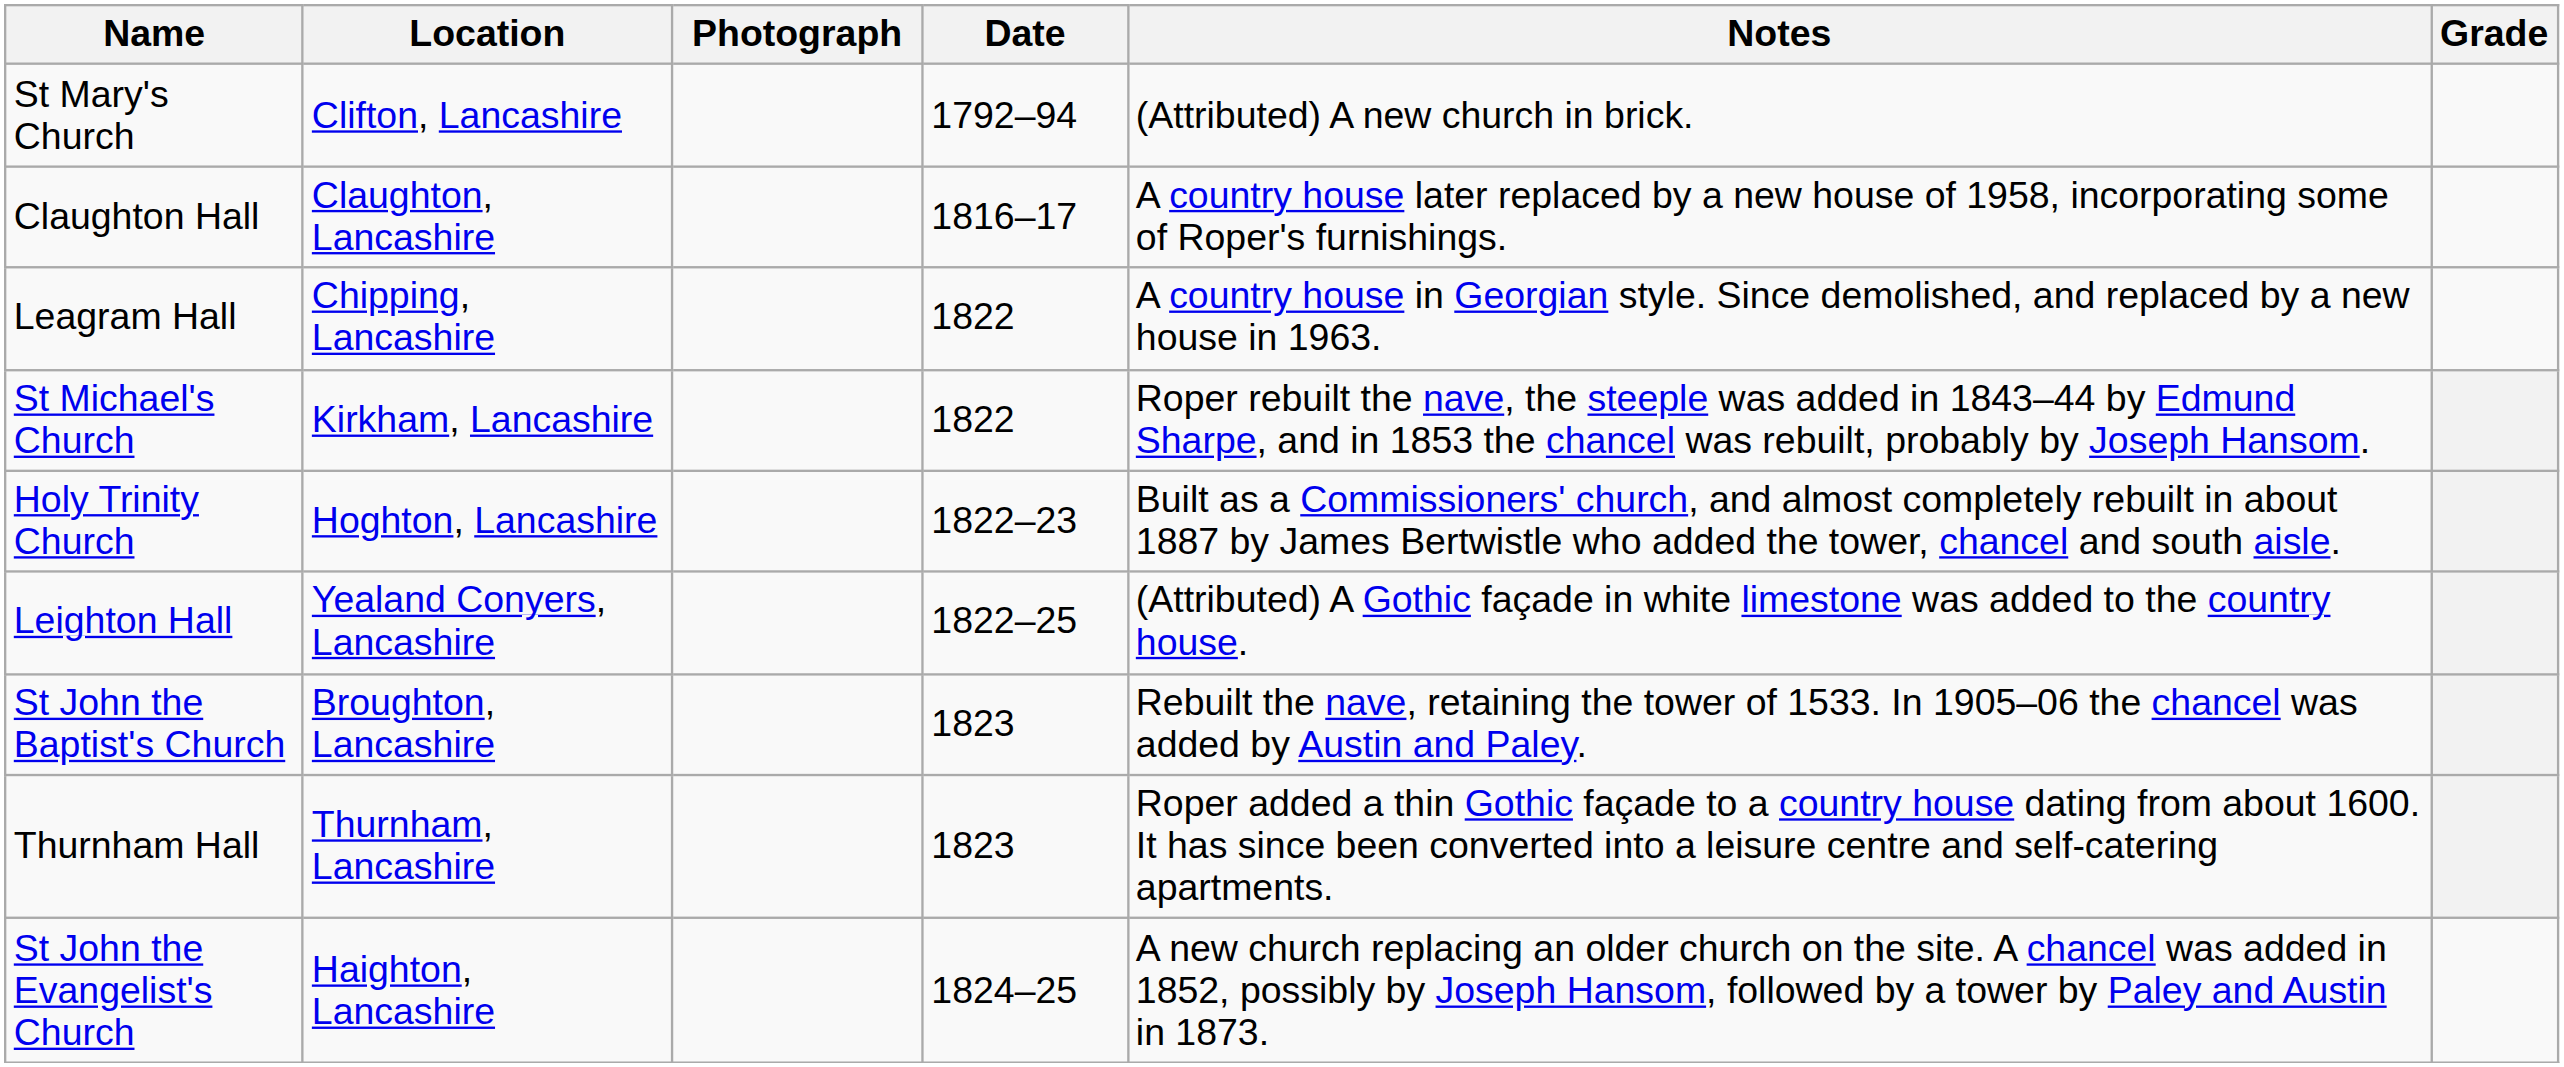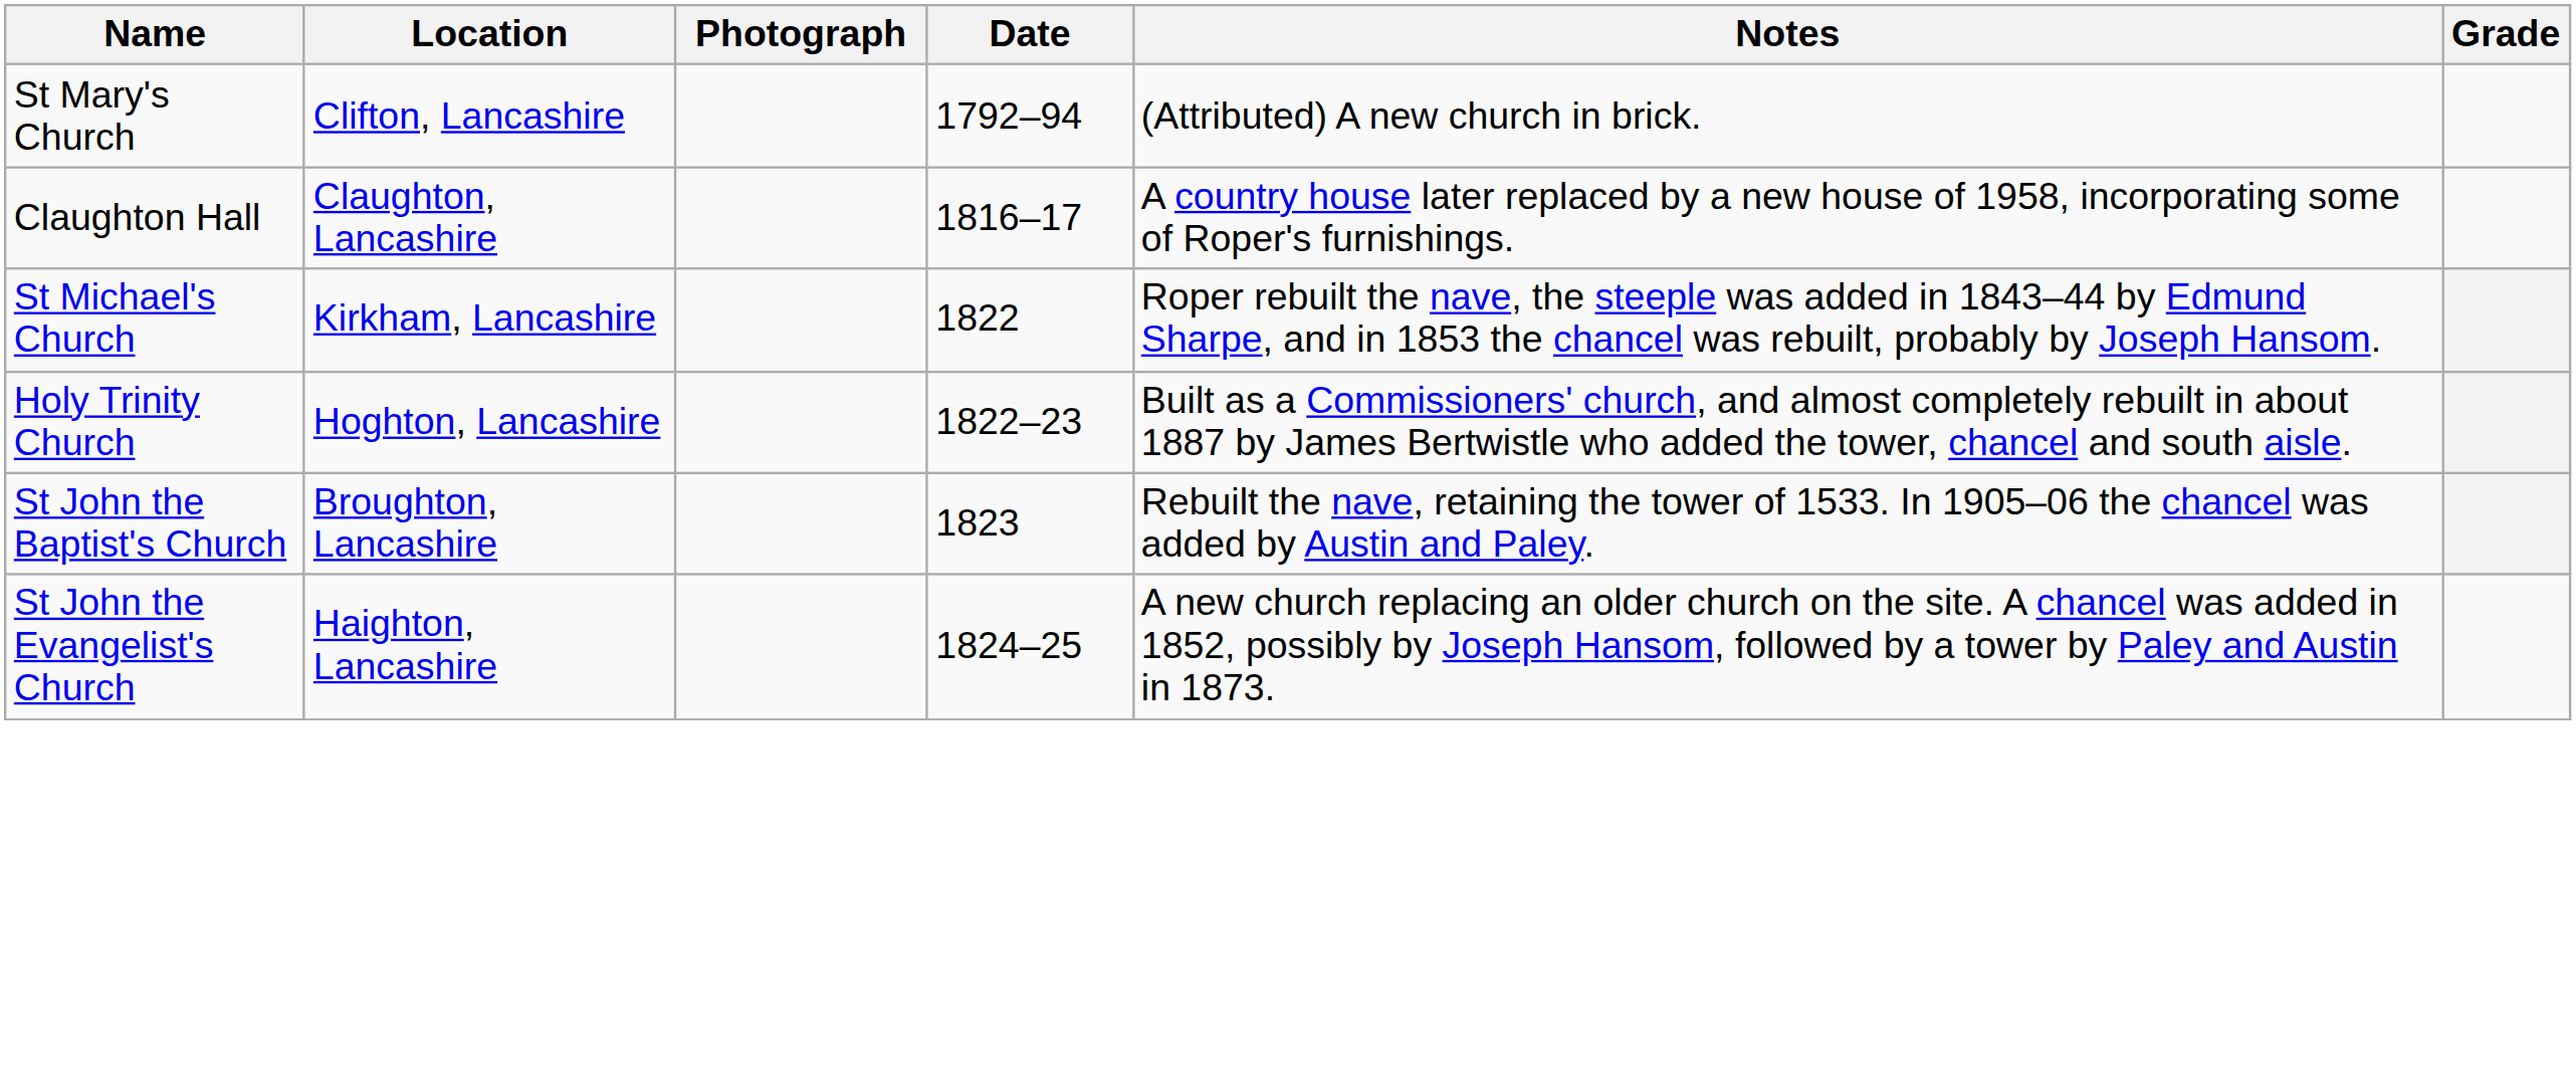- row: Leagram Hall | Chipping, Lancashire | 1822 | A country house in Georgian style. Since demolished, and replaced by a new house in 1963.
- row: Leighton Hall | Yealand Conyers, Lancashire | 1822–25 | (Attributed) A Gothic façade in white limestone was added to the country house.
- row: Thurnham Hall | Thurnham, Lancashire | 1823 | Roper added a thin Gothic façade to a country house dating from about 1600. It has since been converted into a leisure centre and self-catering apartments.
